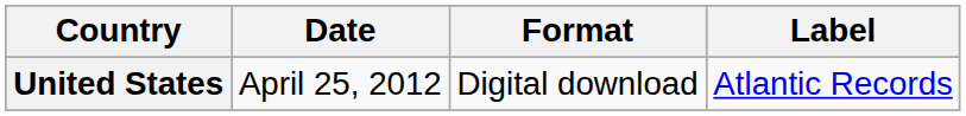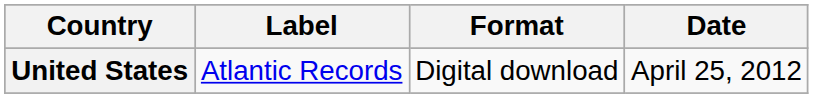columns swapped: Date <-> Label
